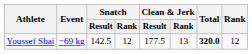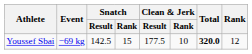Youssef Sbai | Snatch / Rank: 12 -> 15
Youssef Sbai | Clean & Jerk / Rank: 13 -> 10
